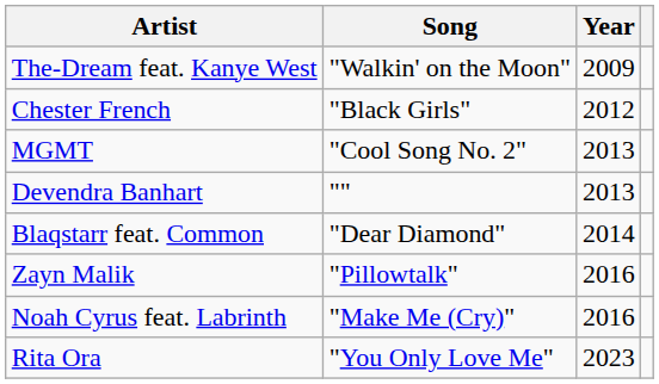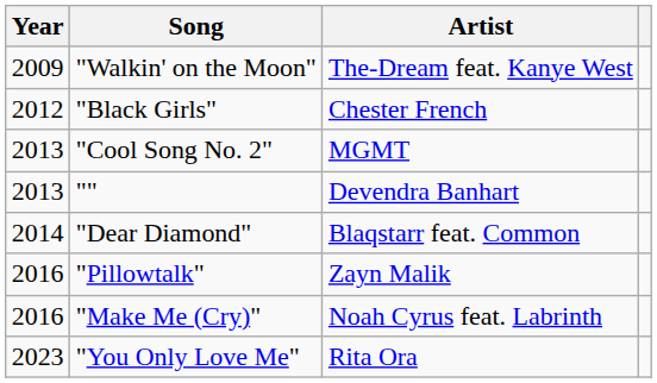columns swapped: Year <-> Artist
